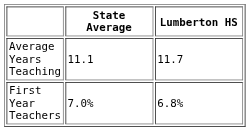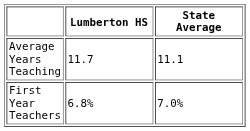columns swapped: Lumberton HS <-> State Average
